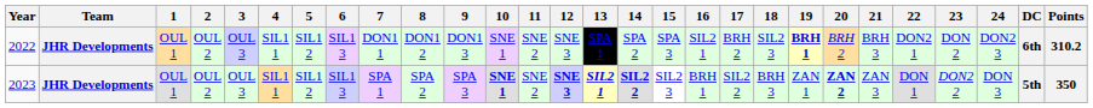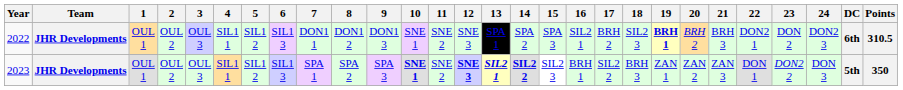2022 | Points: 310.2 -> 310.5
2023 | 20: bold -> normal
